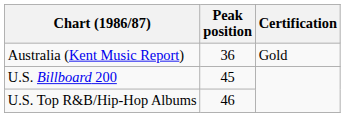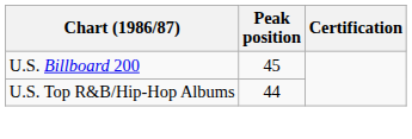- row: Australia (Kent Music Report) | 36 | Gold
U.S. Top R&B/Hip-Hop Albums | Peak position: 46 -> 44
